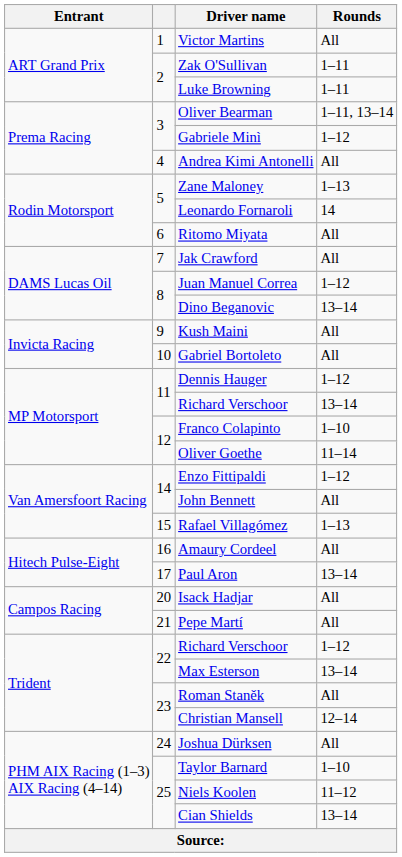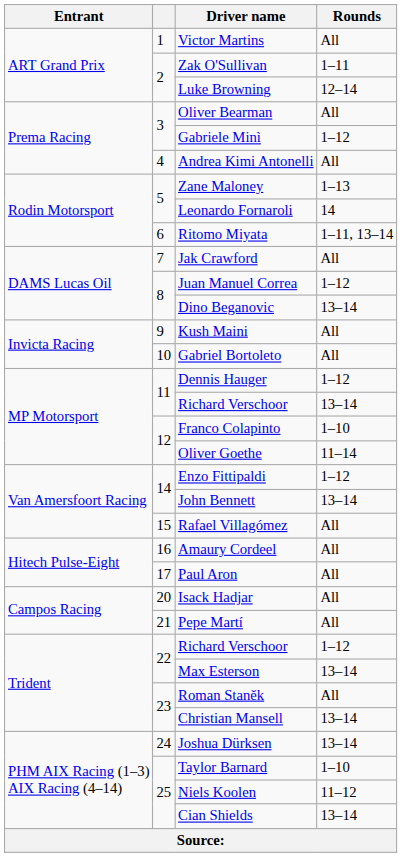Luke Browning | Rounds: 1–11 -> 12–14
Oliver Bearman | Rounds: 1–11, 13–14 -> All
Ritomo Miyata | Rounds: All -> 1–11, 13–14
John Bennett | Rounds: All -> 13–14
Rafael Villagómez | Rounds: 1–13 -> All
Paul Aron | Rounds: 13–14 -> All
Christian Mansell | Rounds: 12–14 -> 13–14
Joshua Dürksen | Rounds: All -> 13–14
